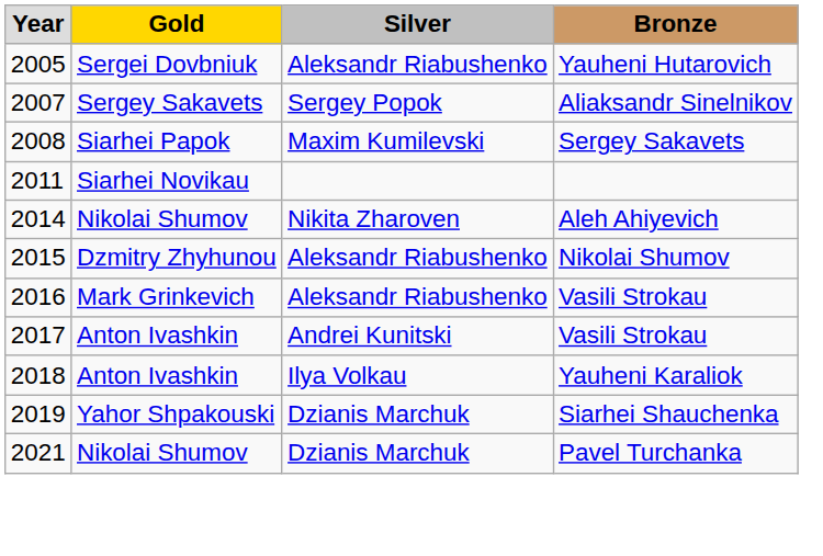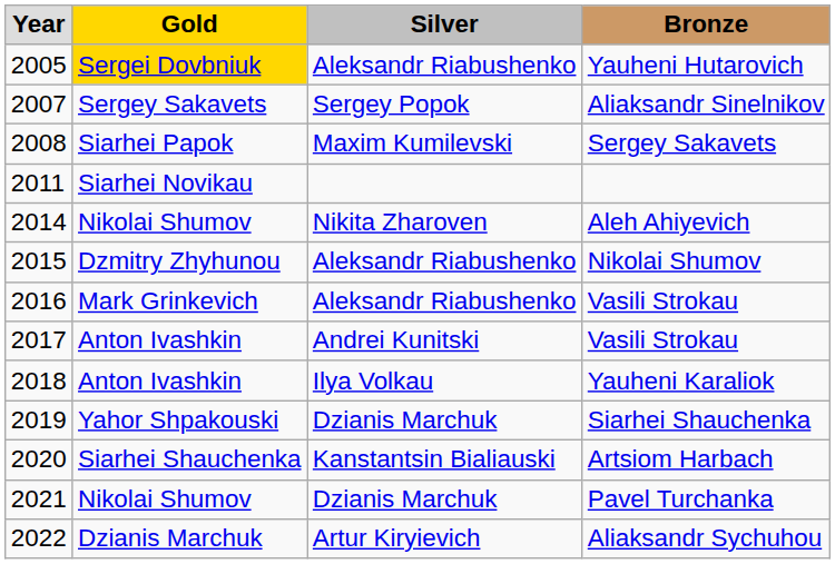Yauheni Hutarovich | column 2: no background -> gold background
+ row: 2020 | Siarhei Shauchenka | Kanstantsin Bialiauski | Artsiom Harbach
+ row: 2022 | Dzianis Marchuk | Artur Kiryievich | Aliaksandr Sychuhou
